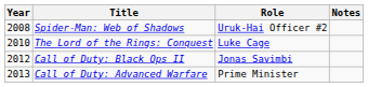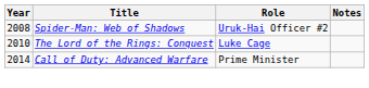- row: 2012 | Call of Duty: Black Ops II | Jonas Savimbi
Call of Duty: Advanced Warfare | Year: 2013 -> 2014
